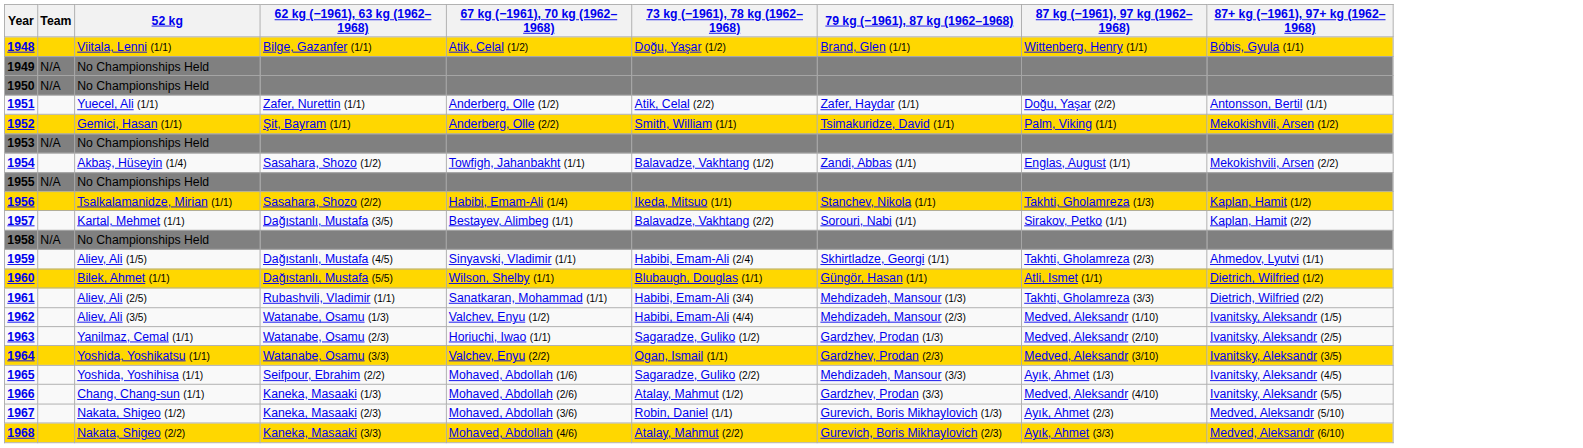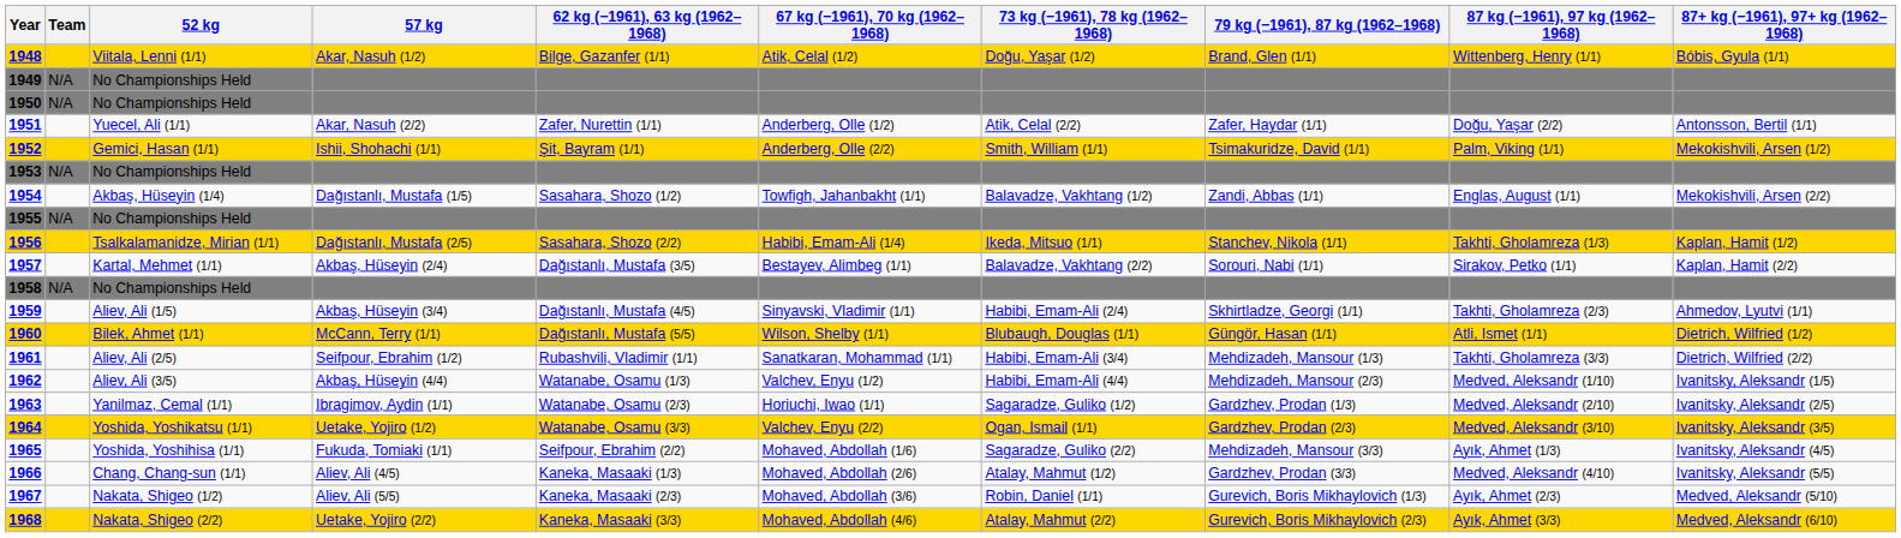+ column: 57 kg | Akar, Nasuh (1/2) | Akar, Nasuh (2/2) | Ishii, Shohachi (1/1) | Dağıstanlı, Mustafa (1/5) | Dağıstanlı, Mustafa (2/5) | Akbaş, Hüseyin (2/4) | Akbaş, Hüseyin (3/4) | McCann, Terry (1/1) | Seifpour, Ebrahim (1/2) | Akbaş, Hüseyin (4/4) | Ibragimov, Aydin (1/1) | Uetake, Yojiro (1/2) | Fukuda, Tomiaki (1/1) | Aliev, Ali (4/5) | Aliev, Ali (5/5) | Uetake, Yojiro (2/2)
